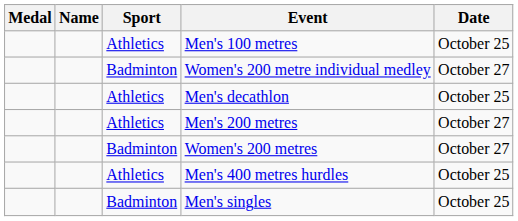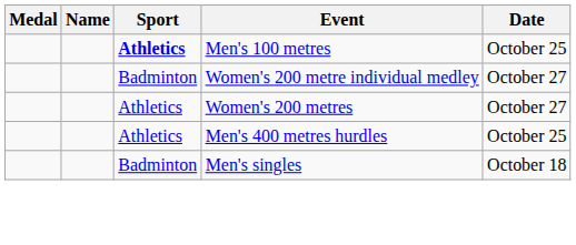Men's 100 metres | Sport: normal -> bold
- row: Athletics | Men's decathlon | October 25
- row: Athletics | Men's 200 metres | October 27
Women's 200 metres | Sport: Badminton -> Athletics
Men's singles | Date: October 25 -> October 18
